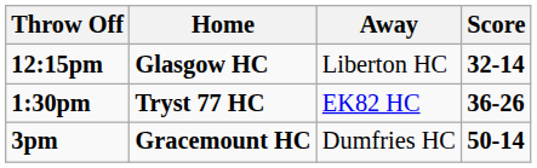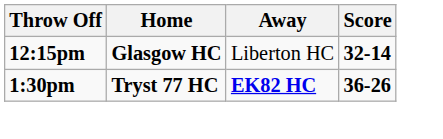1:30pm | Away: normal -> bold
- row: 3pm | Gracemount HC | Dumfries HC | 50-14
